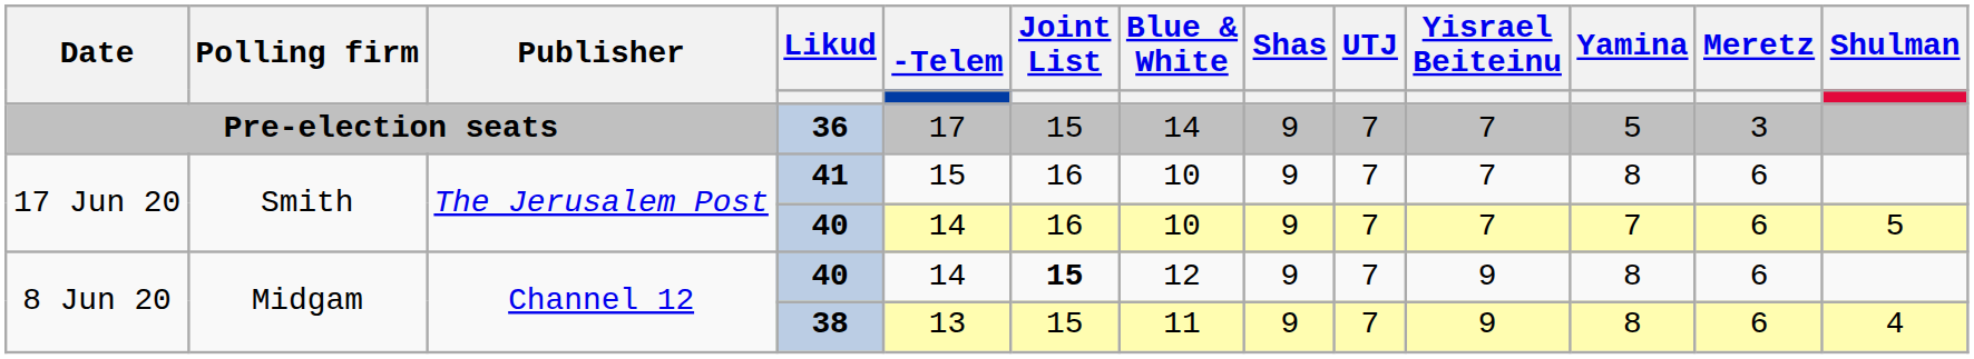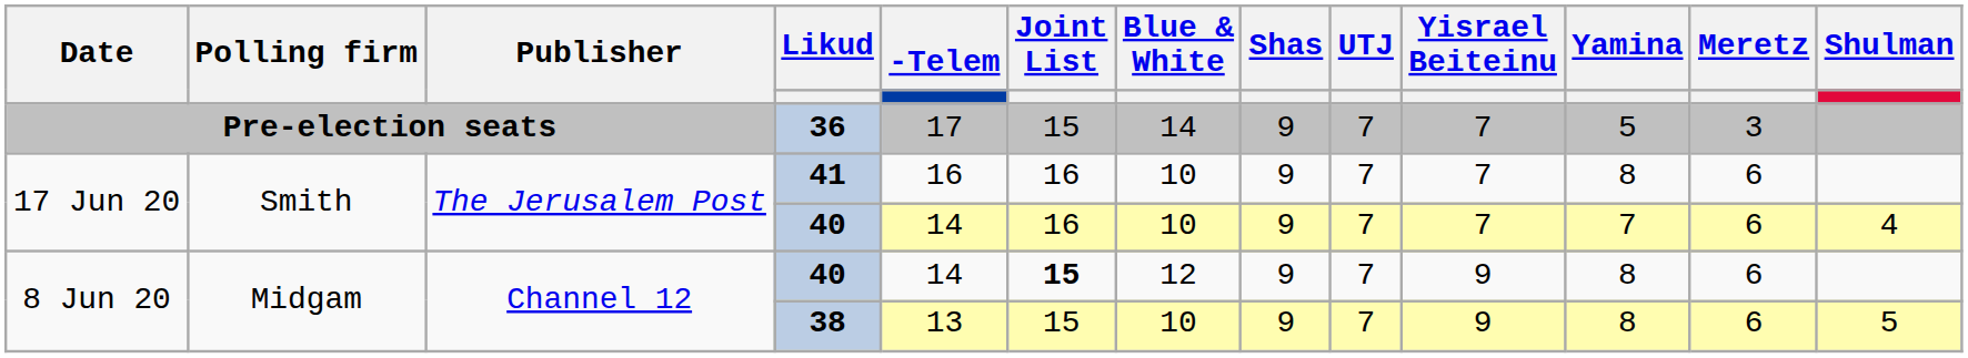41 | -Telem: 15 -> 16
17 Jun 20 / 40 | Shulman: 5 -> 4
38 | Blue & White: 11 -> 10
38 | Shulman: 4 -> 5
